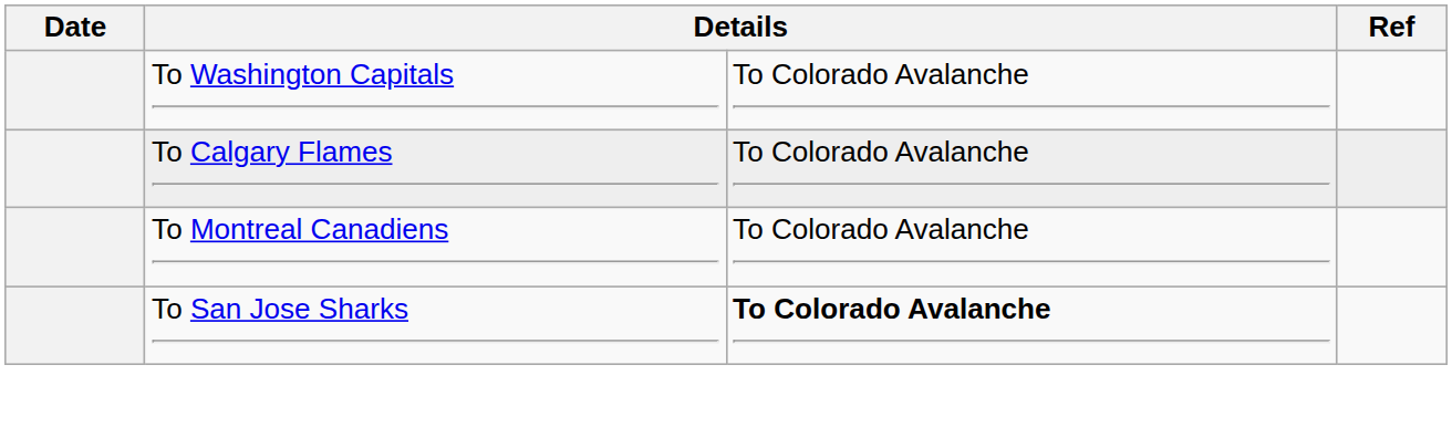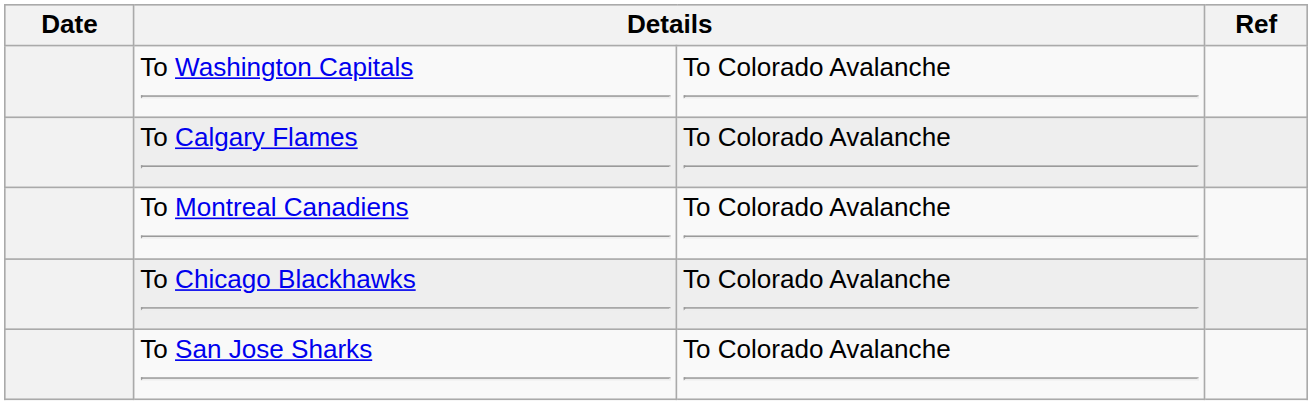+ row: To Chicago Blackhawks | To Colorado Avalanche
To San Jose Sharks | column 3: bold -> normal
